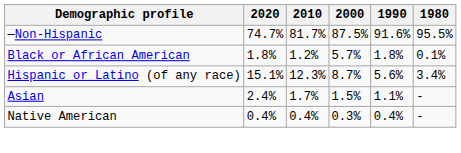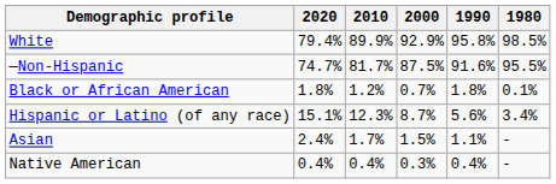+ row: White | 79.4% | 89.9% | 92.9% | 95.8% | 98.5%
Black or African American | 2000: 5.7% -> 0.7%
